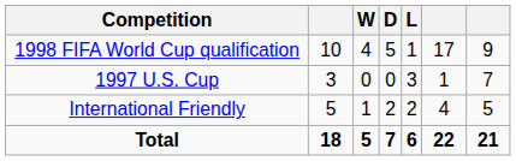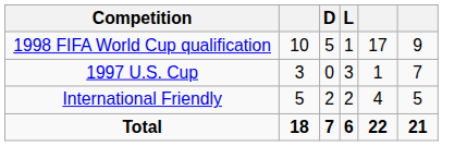- column: W | 4 | 0 | 1 | 5
